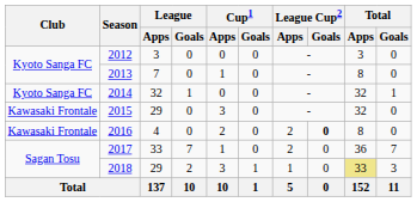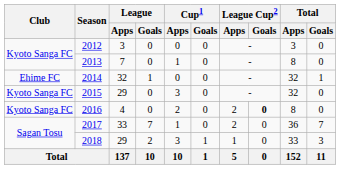2014 | Club: Kyoto Sanga FC -> Ehime FC
2015 | Club: Kawasaki Frontale -> Kyoto Sanga FC
2016 | Club: Kawasaki Frontale -> Kyoto Sanga FC
2018 | Total / Apps: khaki background -> no background
